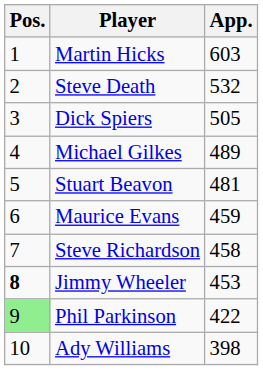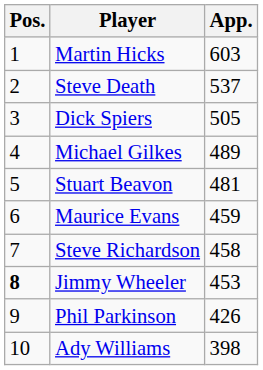Steve Death | App.: 532 -> 537
Phil Parkinson | Pos.: lightgreen background -> no background
Phil Parkinson | App.: 422 -> 426
